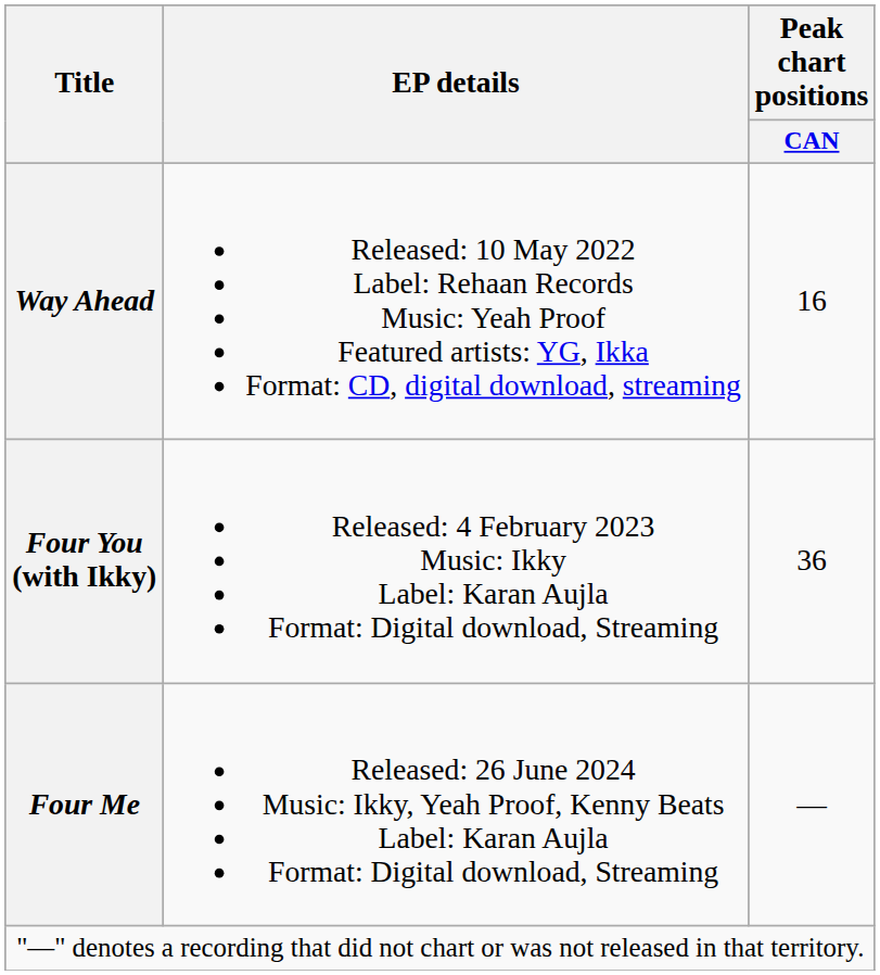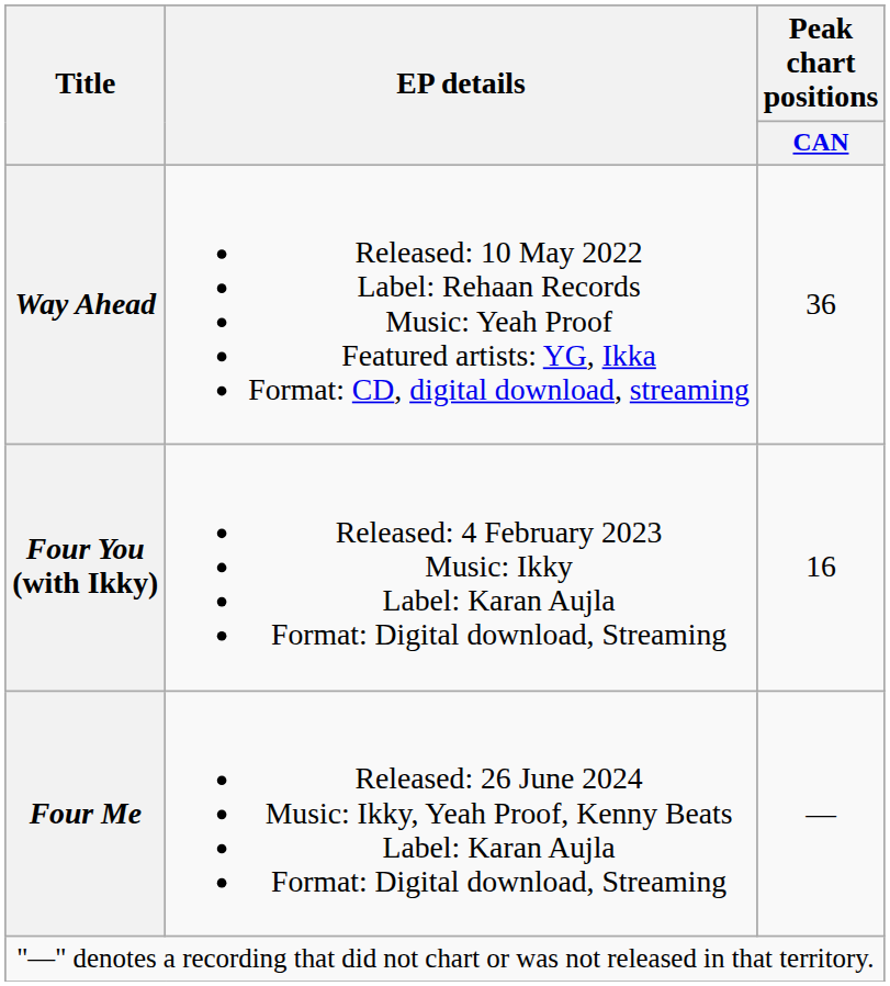Way Ahead | Peak chart positions / CAN: 16 -> 36
Four You (with Ikky) | Peak chart positions / CAN: 36 -> 16
